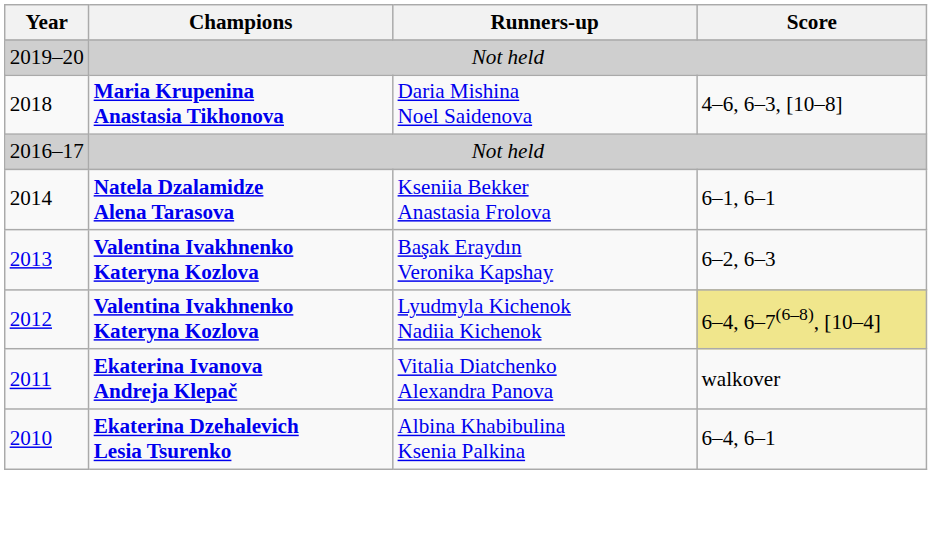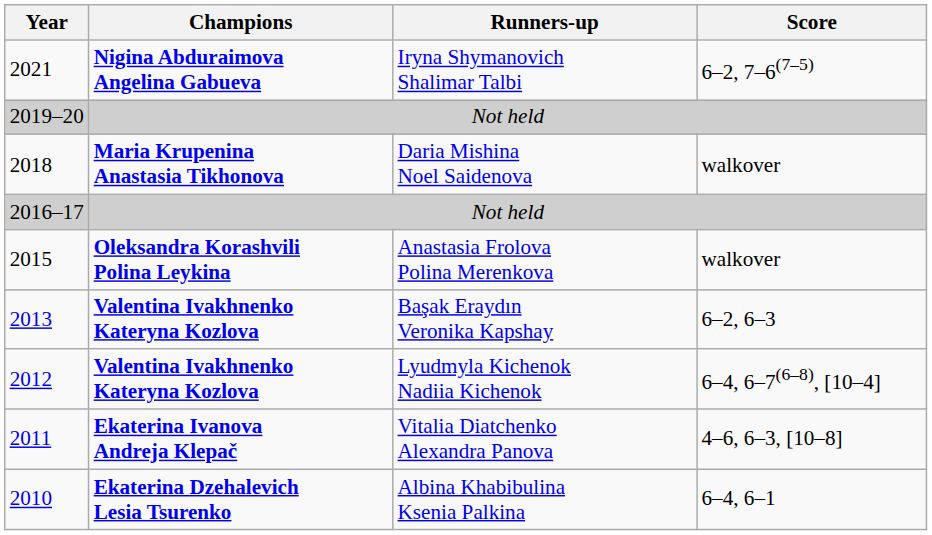+ row: 2021 | Nigina Abduraimova Angelina Gabueva | Iryna Shymanovich Shalimar Talbi | 6–2, 7–6(7–5)
Daria Mishina Noel Saidenova | Score: 4–6, 6–3, [10–8] -> walkover
+ row: 2015 | Oleksandra Korashvili Polina Leykina | Anastasia Frolova Polina Merenkova | walkover
- row: 2014 | Natela Dzalamidze Alena Tarasova | Kseniia Bekker Anastasia Frolova | 6–1, 6–1
Lyudmyla Kichenok Nadiia Kichenok | Score: khaki background -> no background
Vitalia Diatchenko Alexandra Panova | Score: walkover -> 4–6, 6–3, [10–8]
